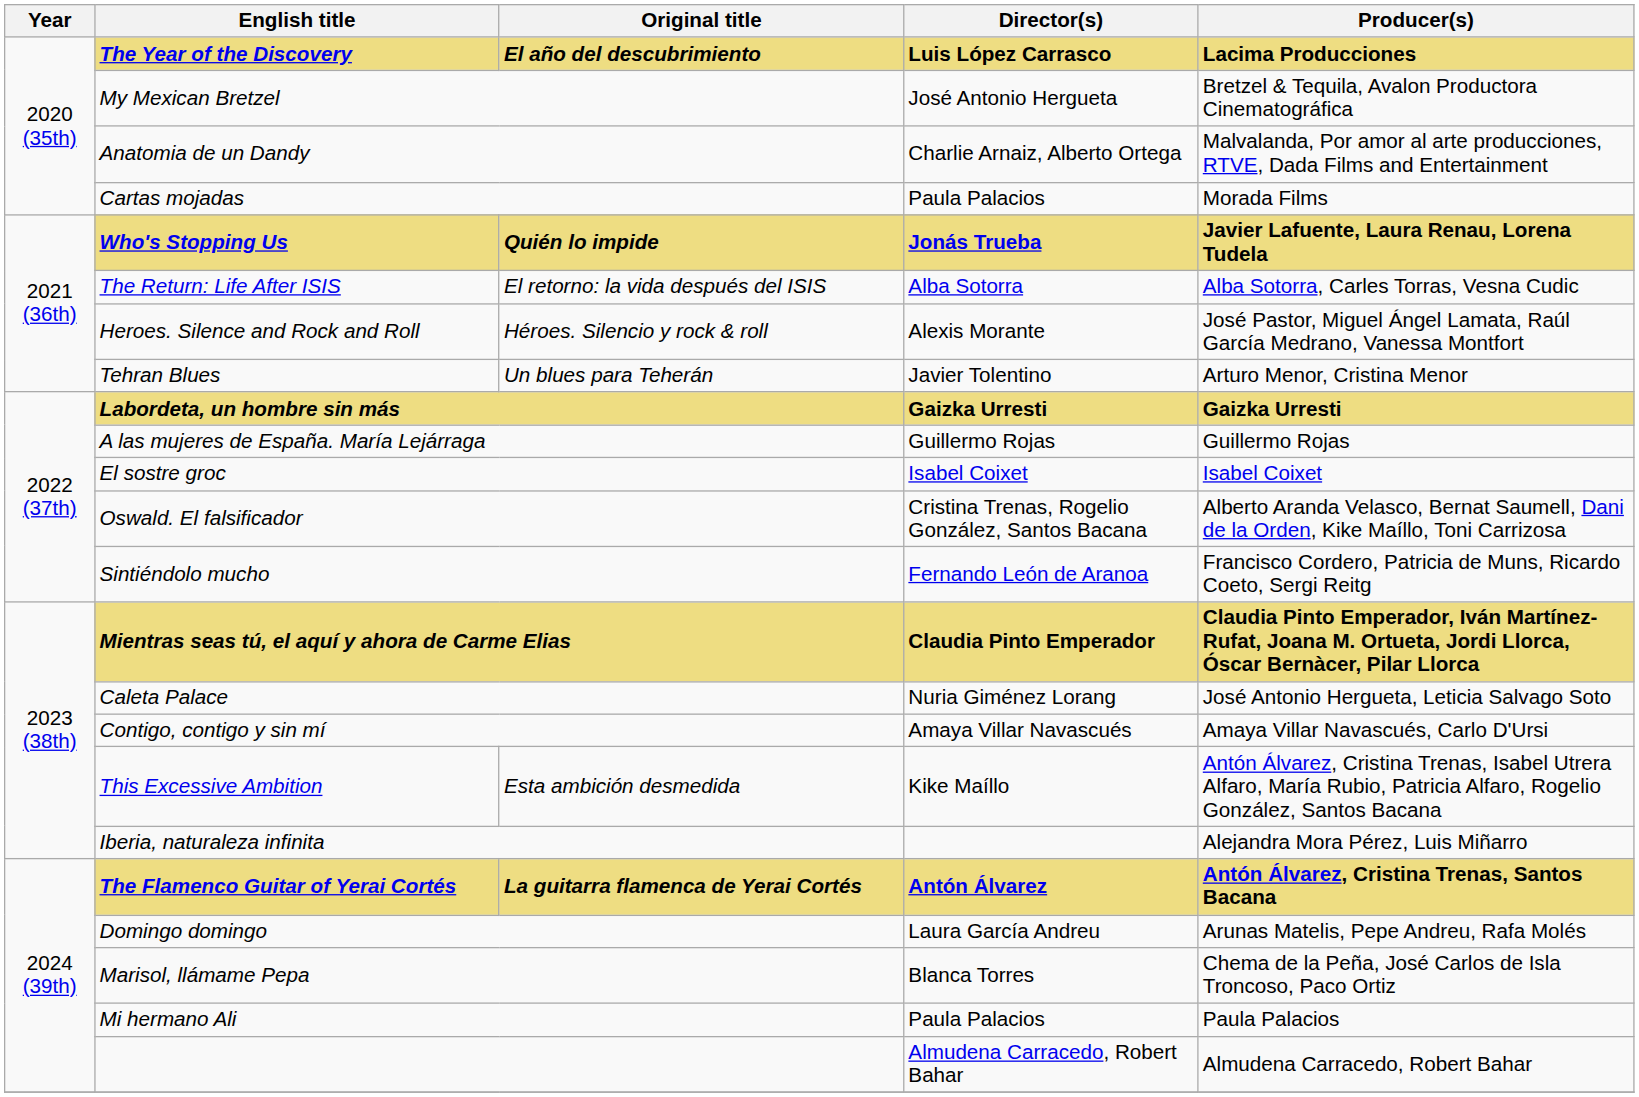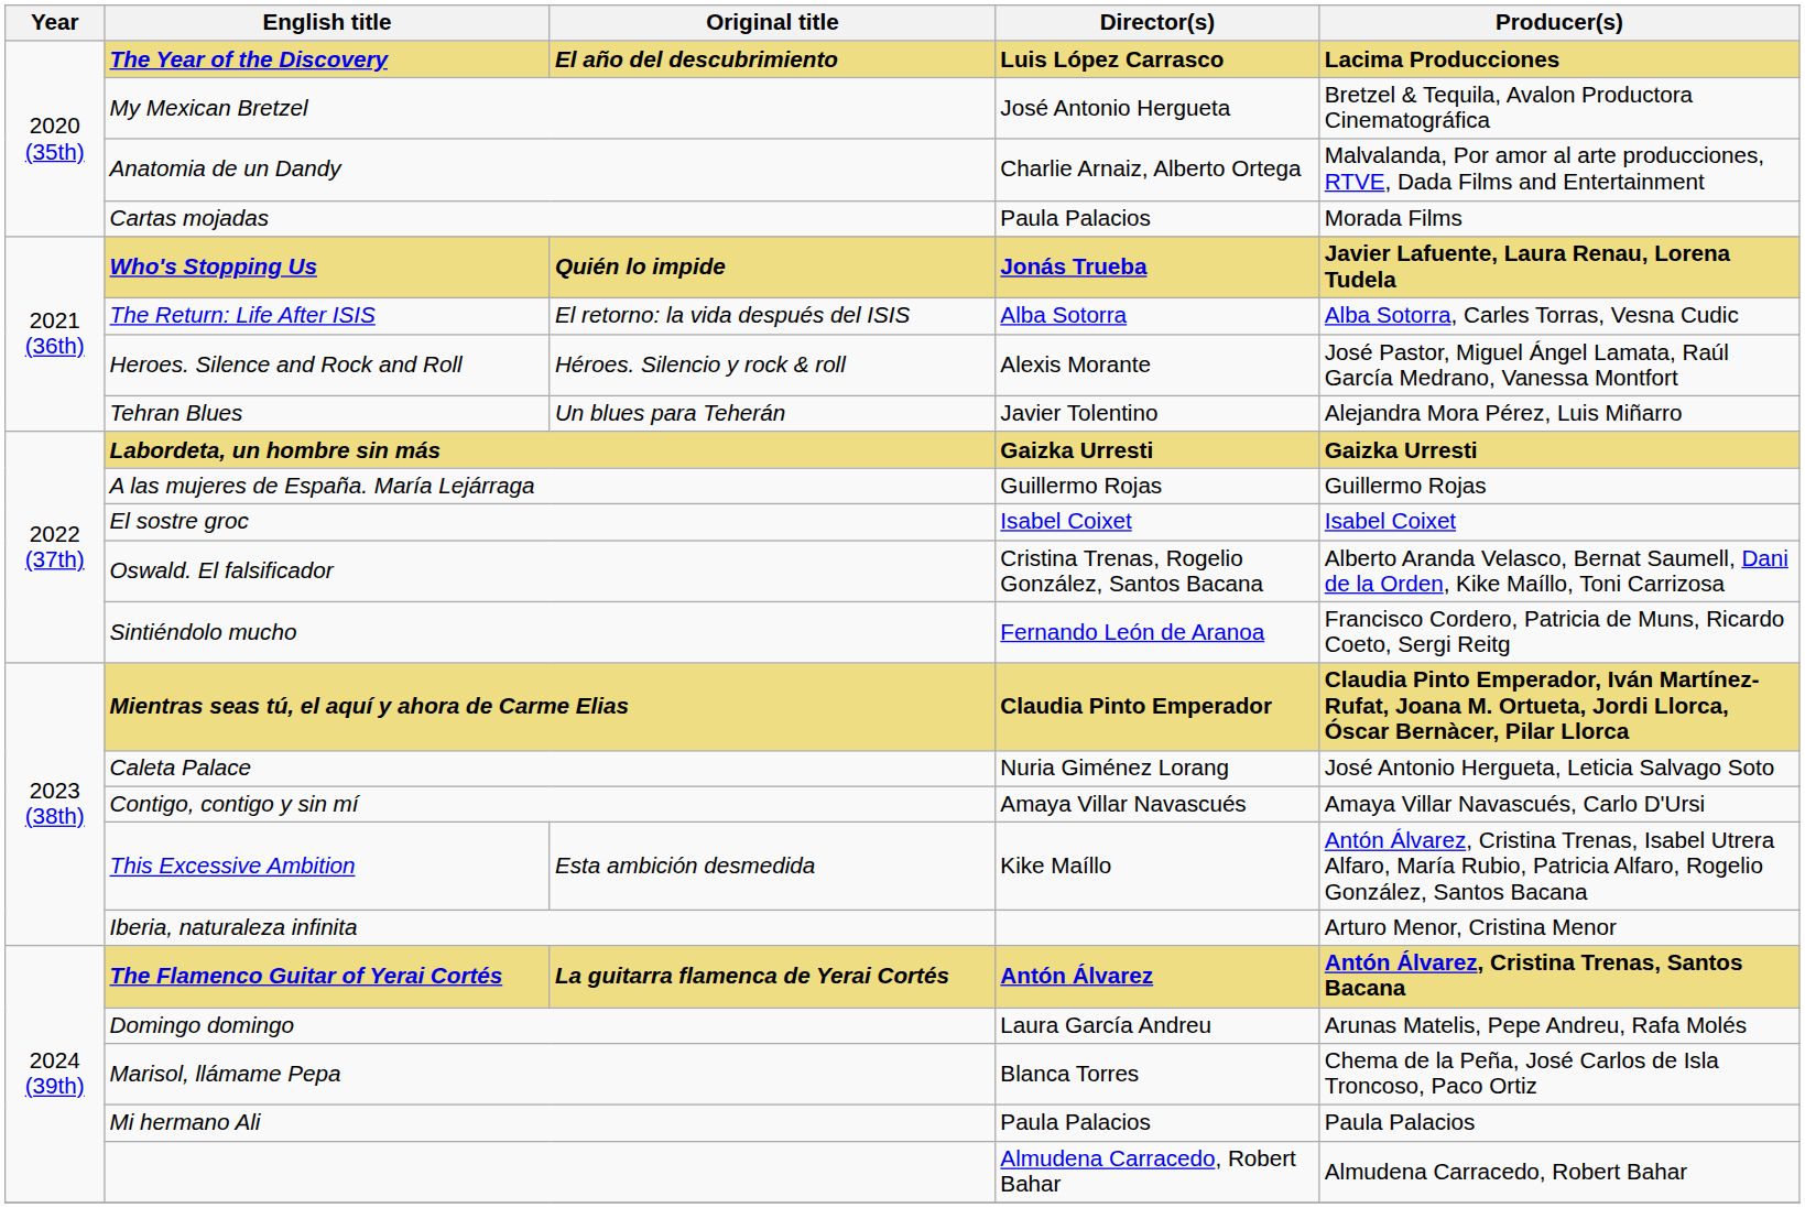Tehran Blues | Producer(s): Arturo Menor, Cristina Menor -> Alejandra Mora Pérez, Luis Miñarro
Iberia, naturaleza infinita | Producer(s): Alejandra Mora Pérez, Luis Miñarro -> Arturo Menor, Cristina Menor
